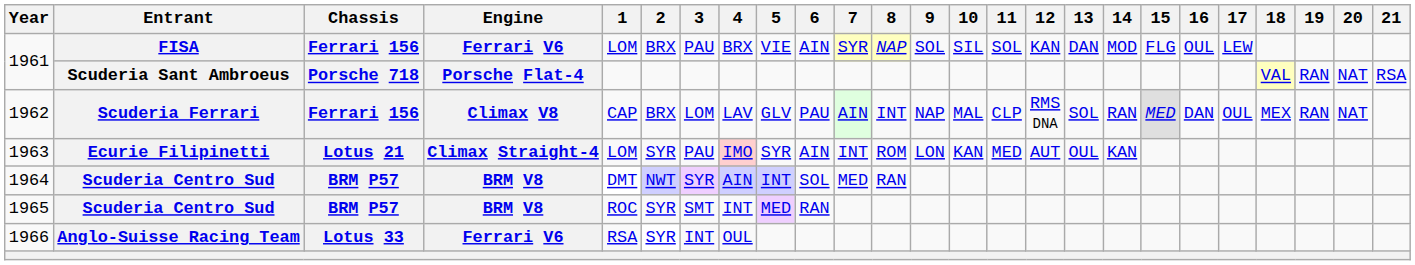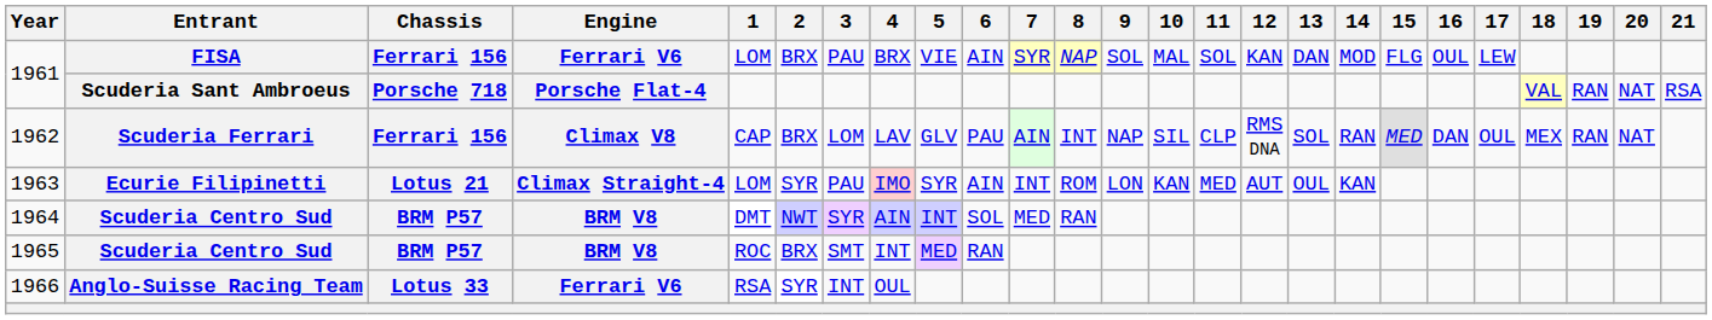1961 / FISA | 10: SIL -> MAL
1962 | 10: MAL -> SIL
1965 | 2: SYR -> BRX
